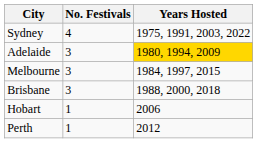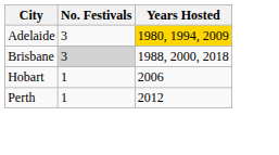- row: Sydney | 4 | 1975, 1991, 2003, 2022
- row: Melbourne | 3 | 1984, 1997, 2015
Brisbane | No. Festivals: no background -> lightgrey background
